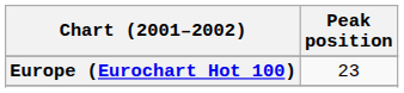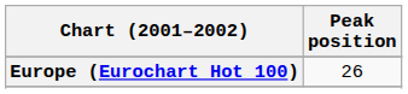Europe (Eurochart Hot 100) | Peak position: 23 -> 26
